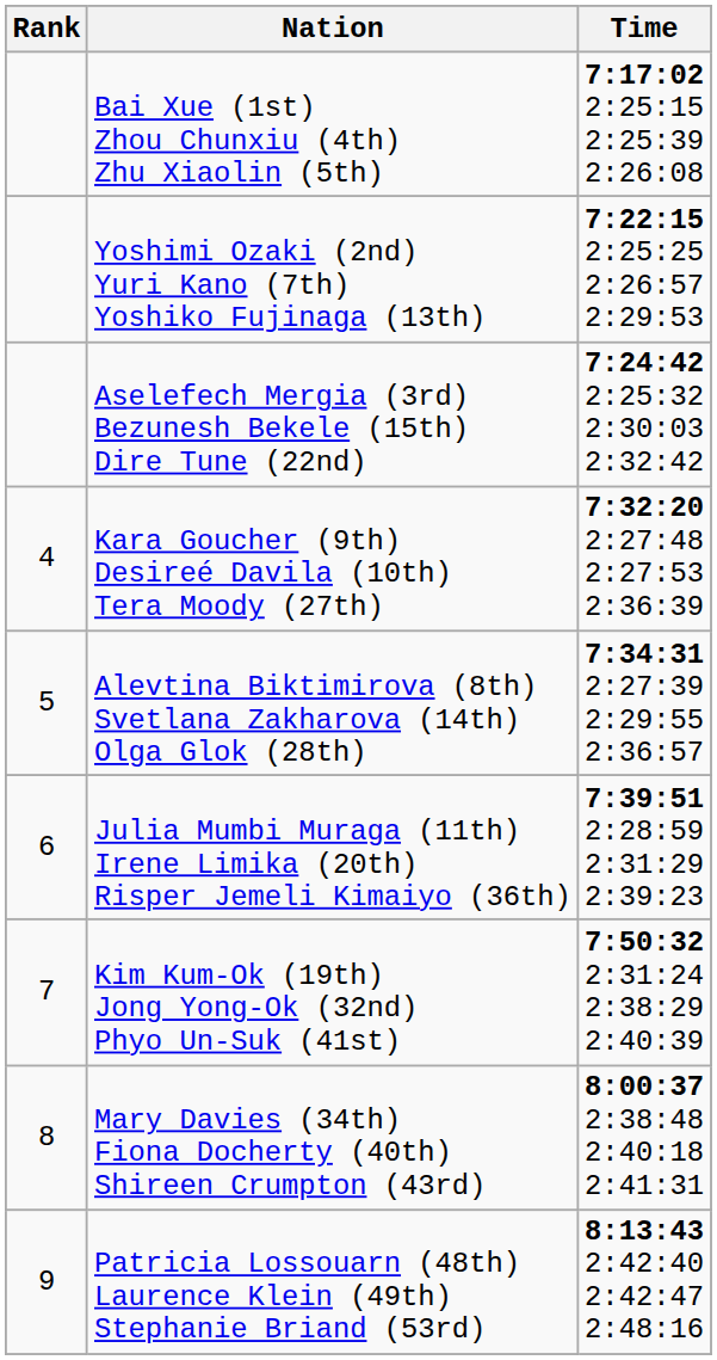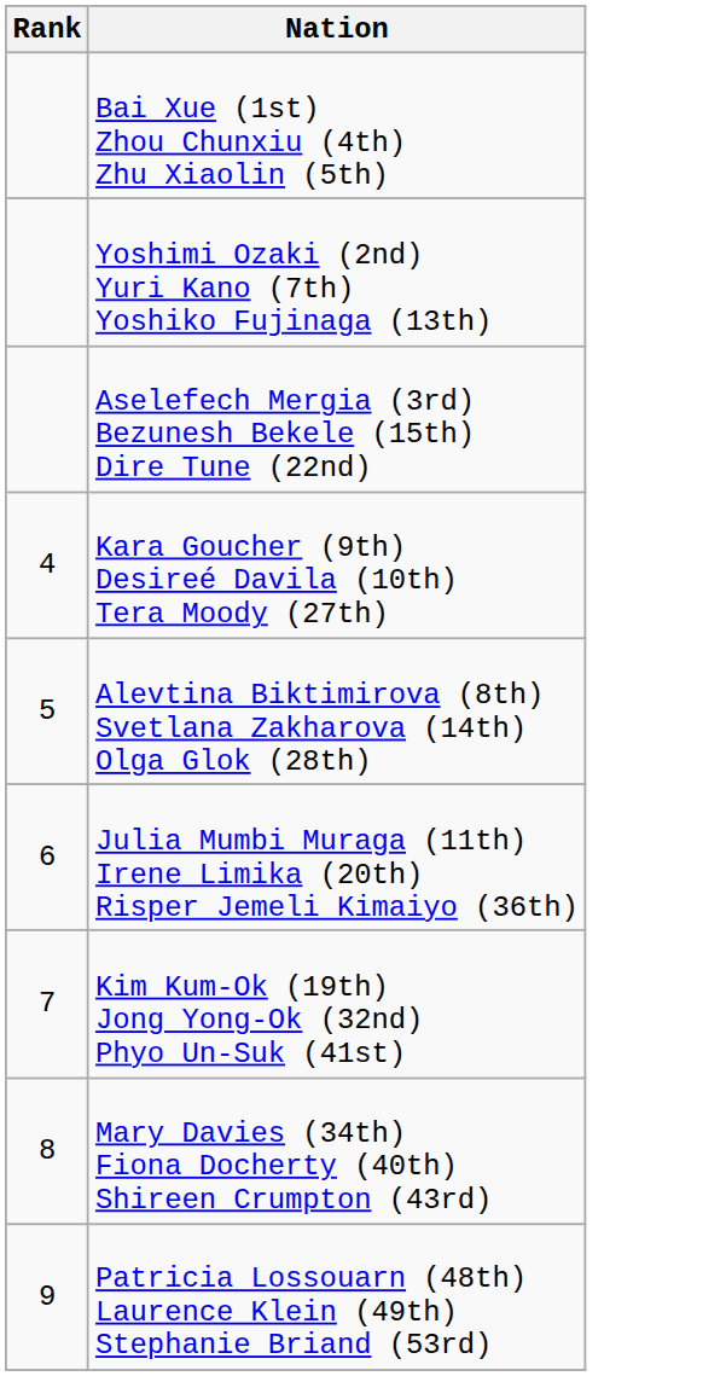- column: Time | 7:17:02 2:25:15 2:25:39 2:26:08 | 7:22:15 2:25:25 2:26:57 2:29:53 | 7:24:42 2:25:32 2:30:03 2:32:42 | 7:32:20 2:27:48 2:27:53 2:36:39 | 7:34:31 2:27:39 2:29:55 2:36:57 | 7:39:51 2:28:59 2:31:29 2:39:23 | 7:50:32 2:31:24 2:38:29 2:40:39 | 8:00:37 2:38:48 2:40:18 2:41:31 | 8:13:43 2:42:40 2:42:47 2:48:16
